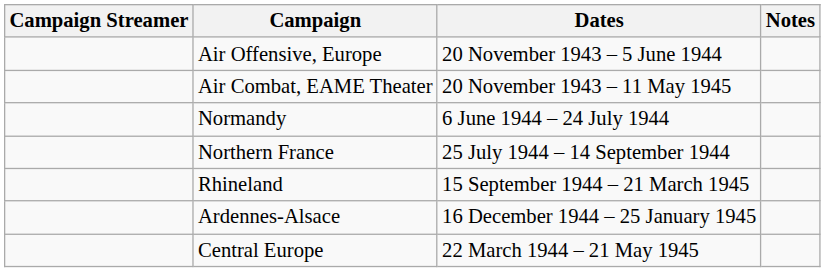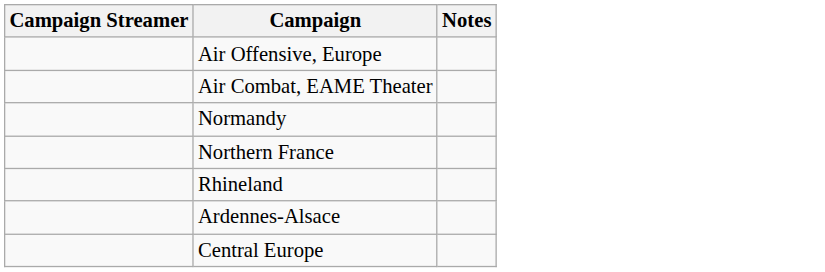- column: Dates | 20 November 1943 – 5 June 1944 | 20 November 1943 – 11 May 1945 | 6 June 1944 – 24 July 1944 | 25 July 1944 – 14 September 1944 | 15 September 1944 – 21 March 1945 | 16 December 1944 – 25 January 1945 | 22 March 1944 – 21 May 1945
